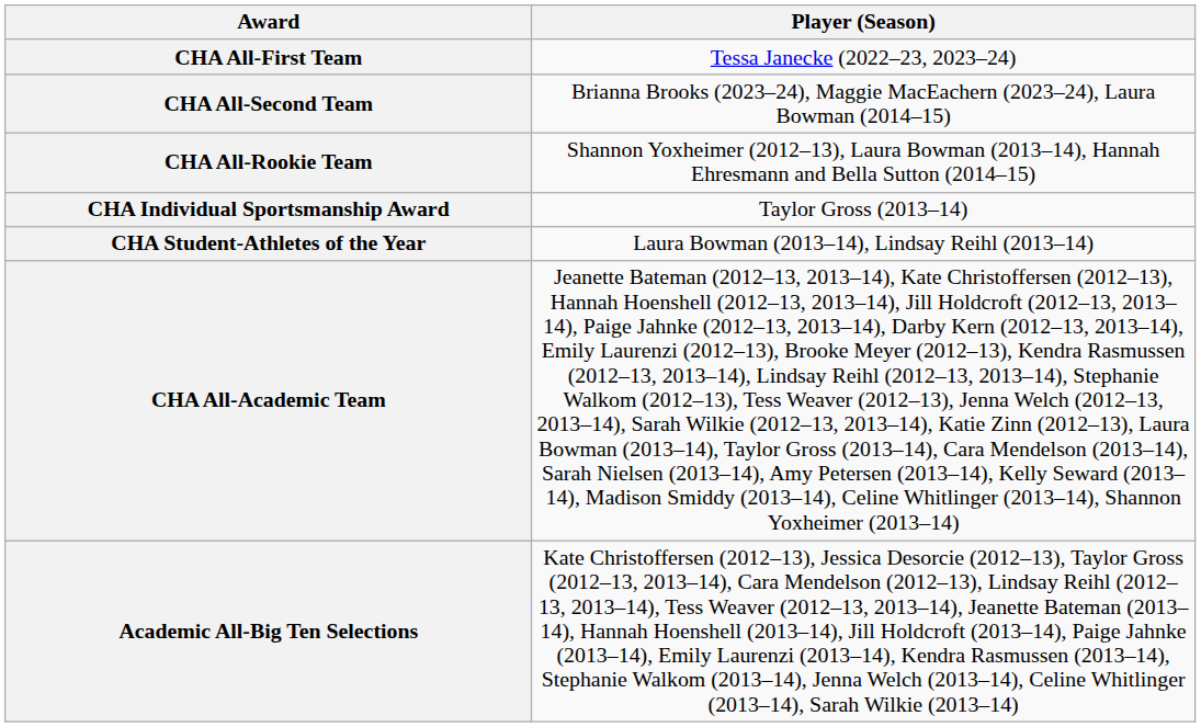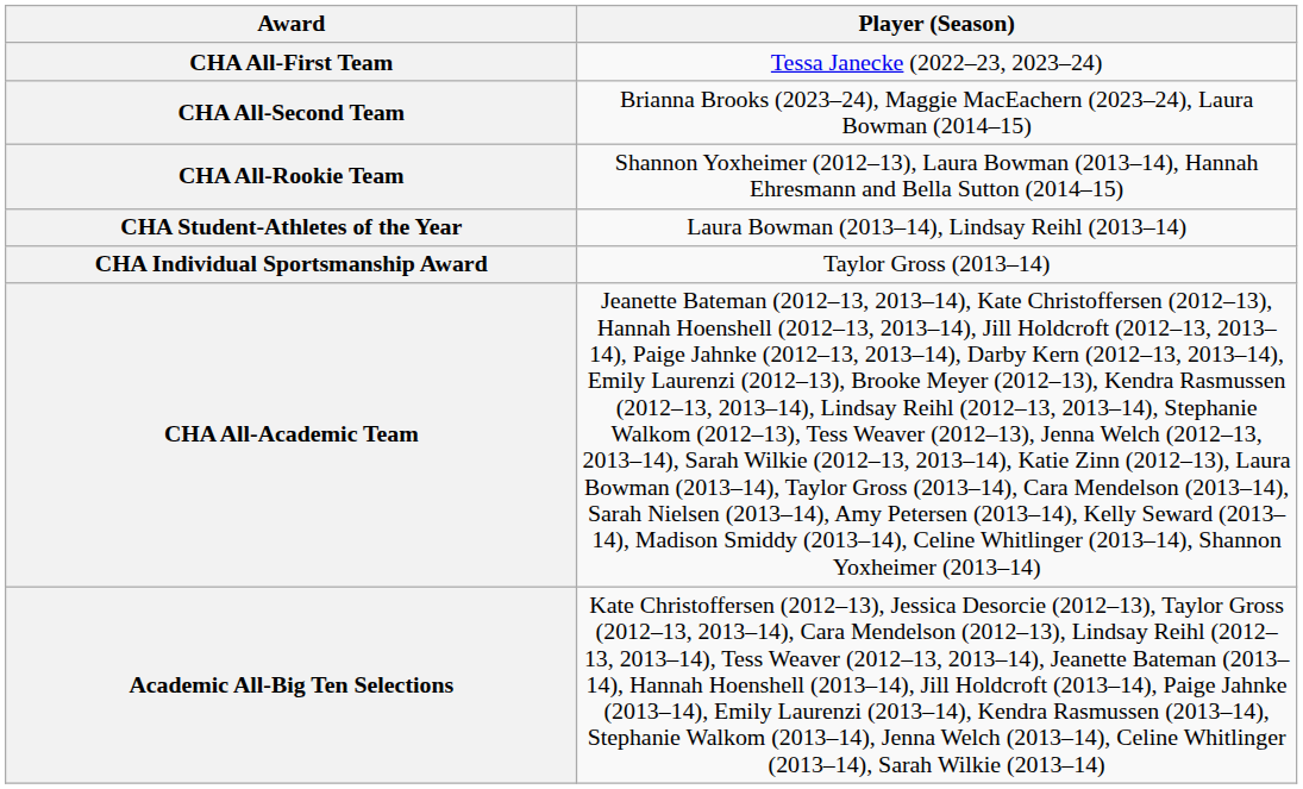rows swapped: CHA Individual Sportsmanship Award <-> CHA Student-Athletes of the Year
